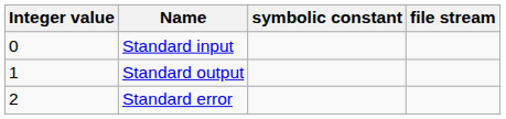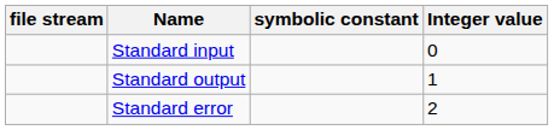columns swapped: Integer value <-> file stream
